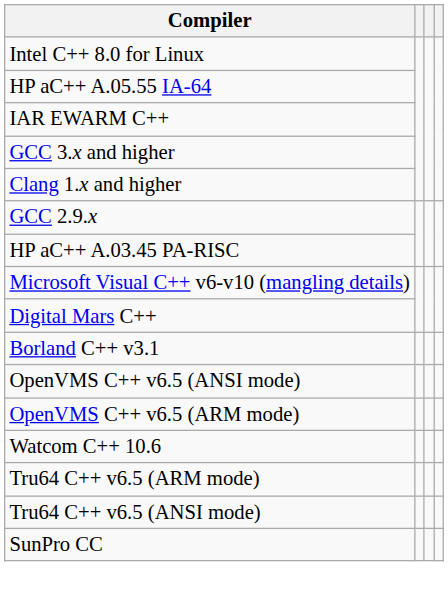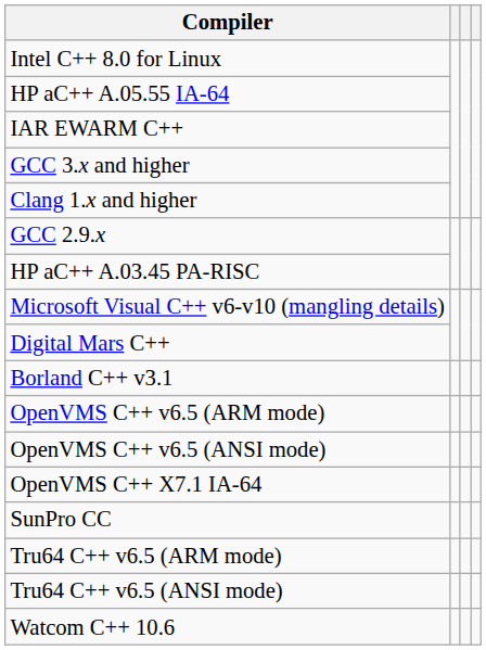rows swapped: OpenVMS C++ v6.5 (ARM mode) <-> OpenVMS C++ v6.5 (ANSI mode)
+ row: OpenVMS C++ X7.1 IA-64
rows swapped: SunPro CC <-> Watcom C++ 10.6
